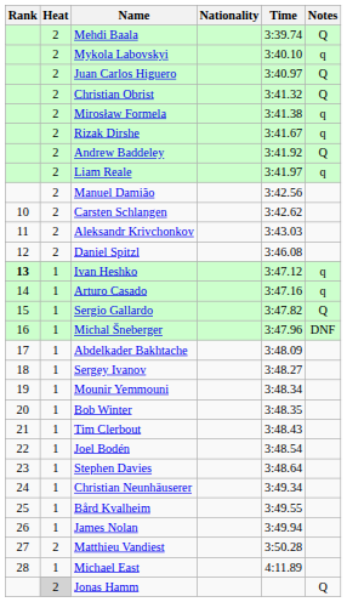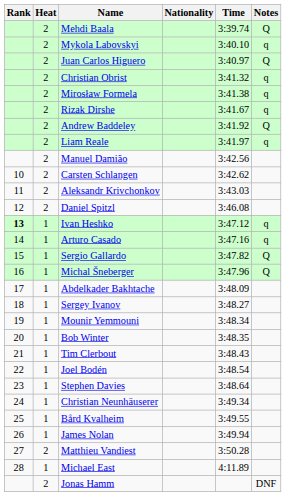Christian Obrist | Notes: Q -> q
Michal Šneberger | Notes: DNF -> Q
Jonas Hamm | Heat: lightgrey background -> no background
Jonas Hamm | Notes: Q -> DNF
